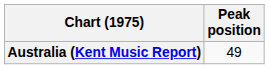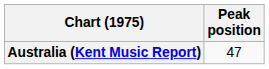Australia (Kent Music Report) | Peak position: 49 -> 47
